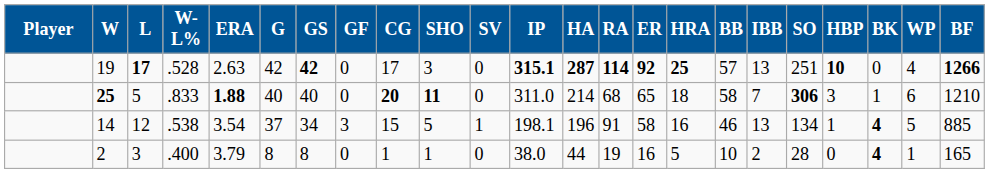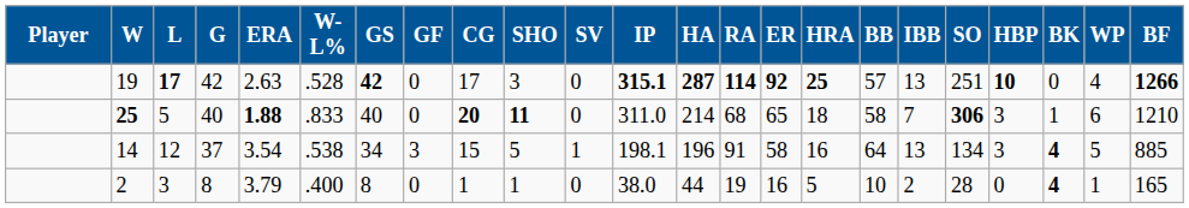columns swapped: W-L% <-> G
14 | BB: 46 -> 64
14 | HBP: 1 -> 3
